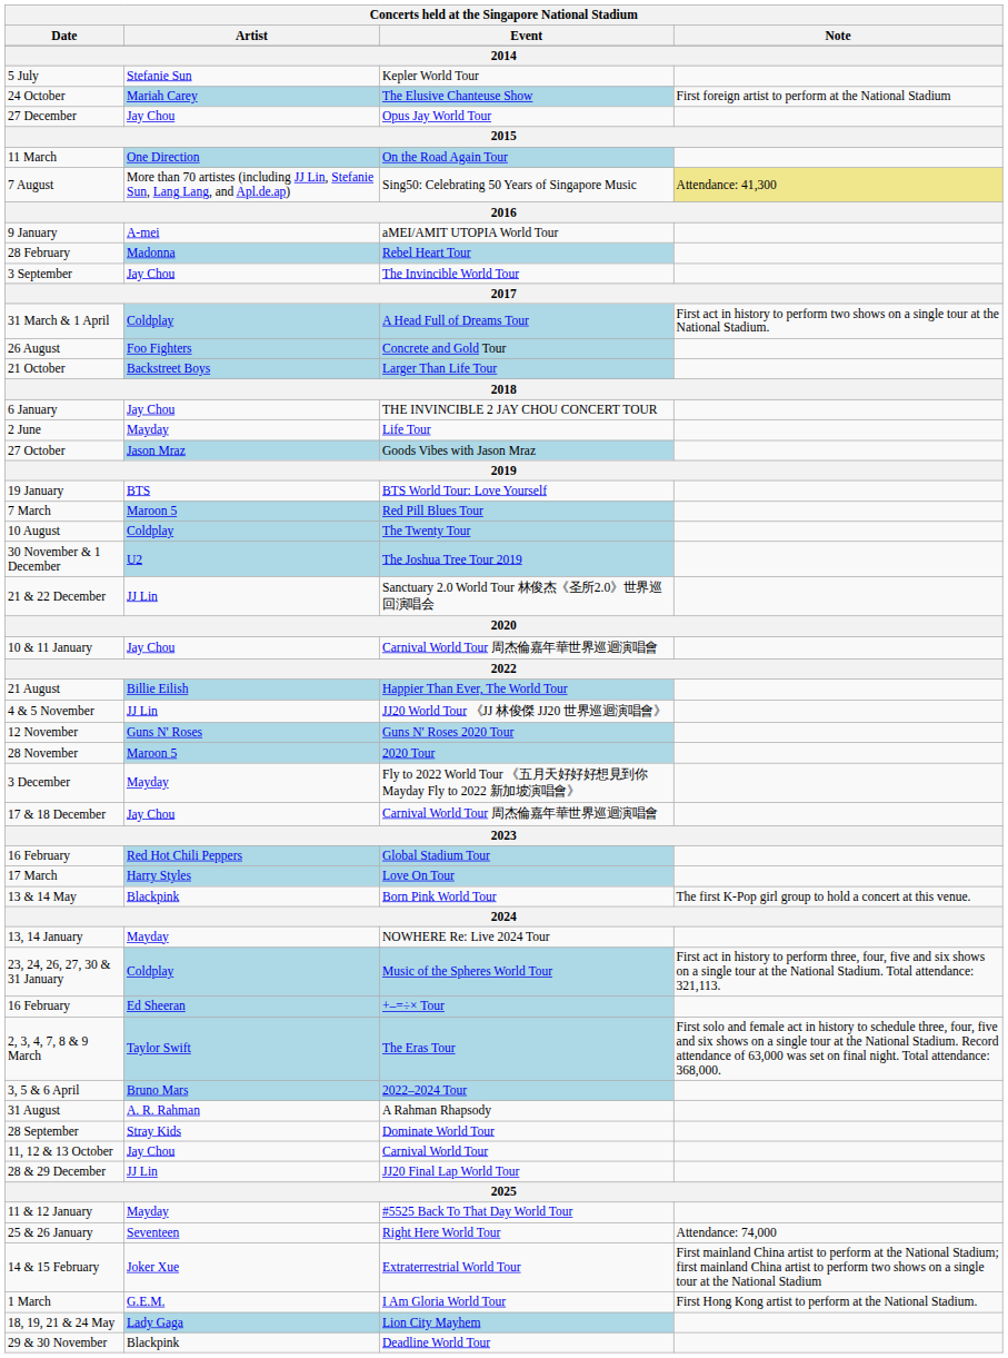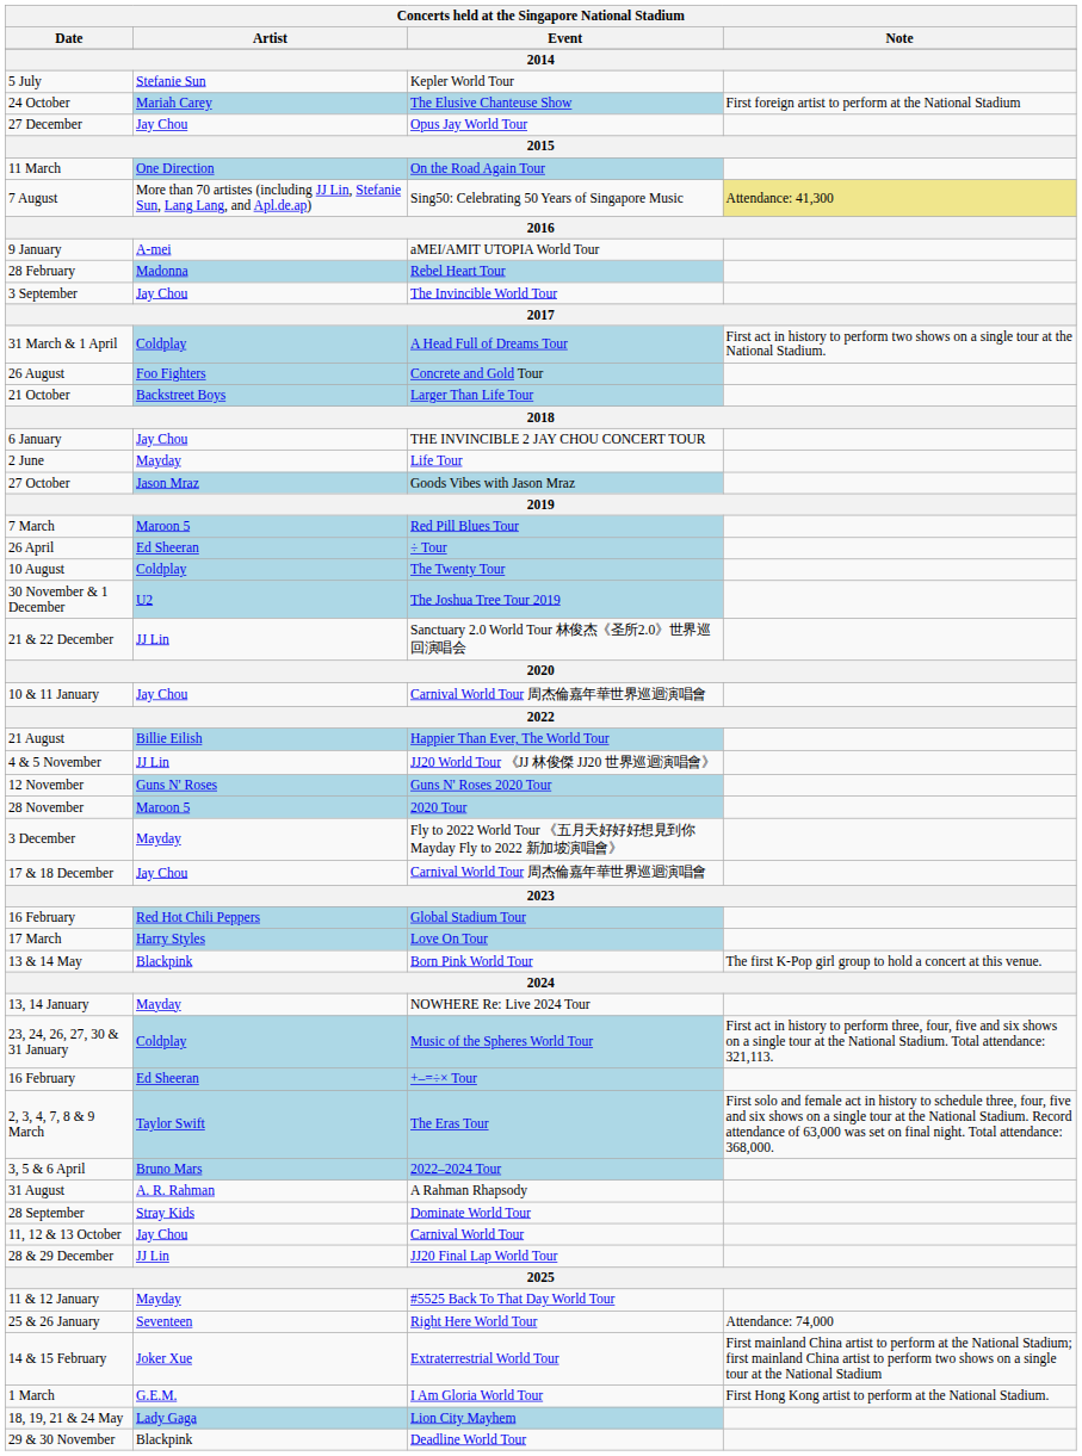- row: 19 January | BTS | BTS World Tour: Love Yourself
+ row: 26 April | Ed Sheeran | ÷ Tour
